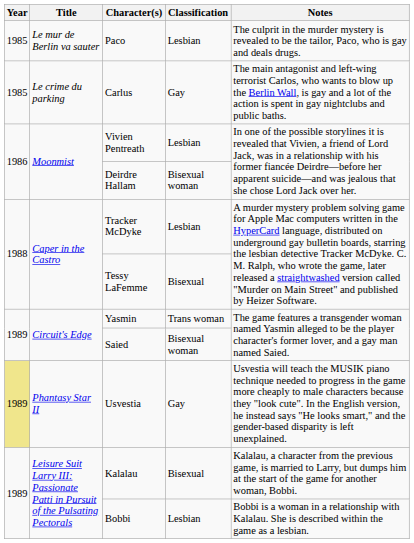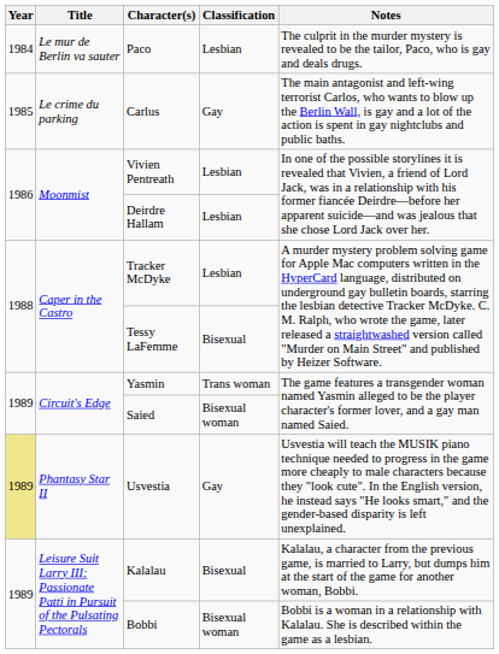Paco | Year: 1985 -> 1984
Deirdre Hallam | Classification: Bisexual woman -> Lesbian
Bobbi | Classification: Lesbian -> Bisexual woman
